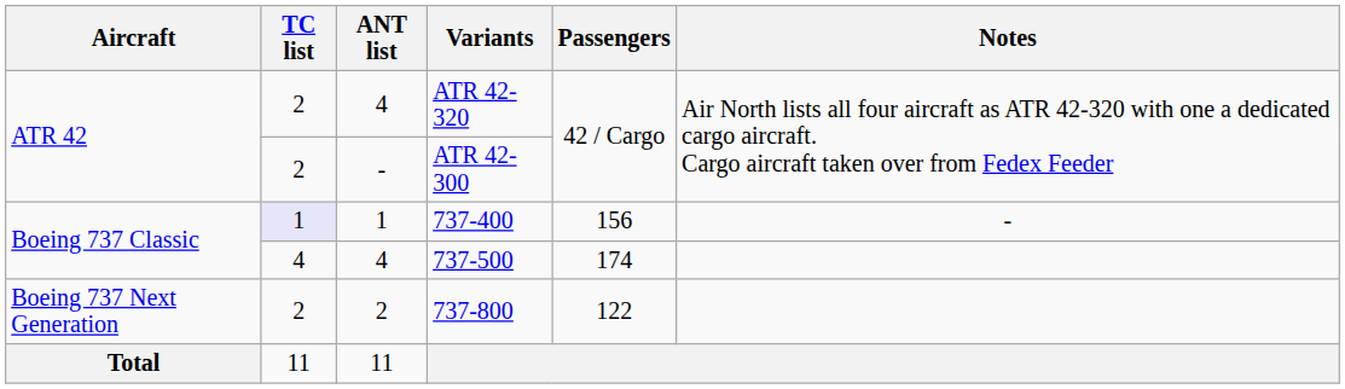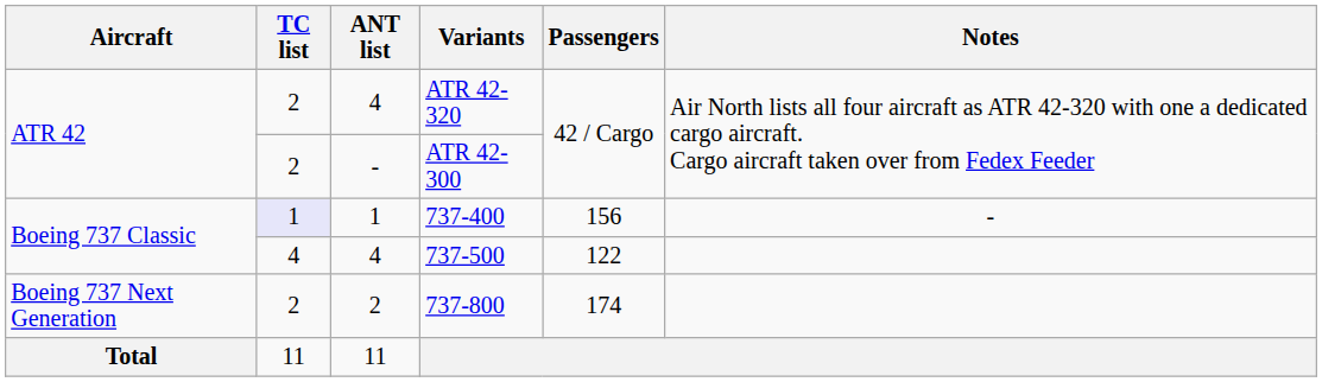737-500 | Passengers: 174 -> 122
737-800 | Passengers: 122 -> 174
